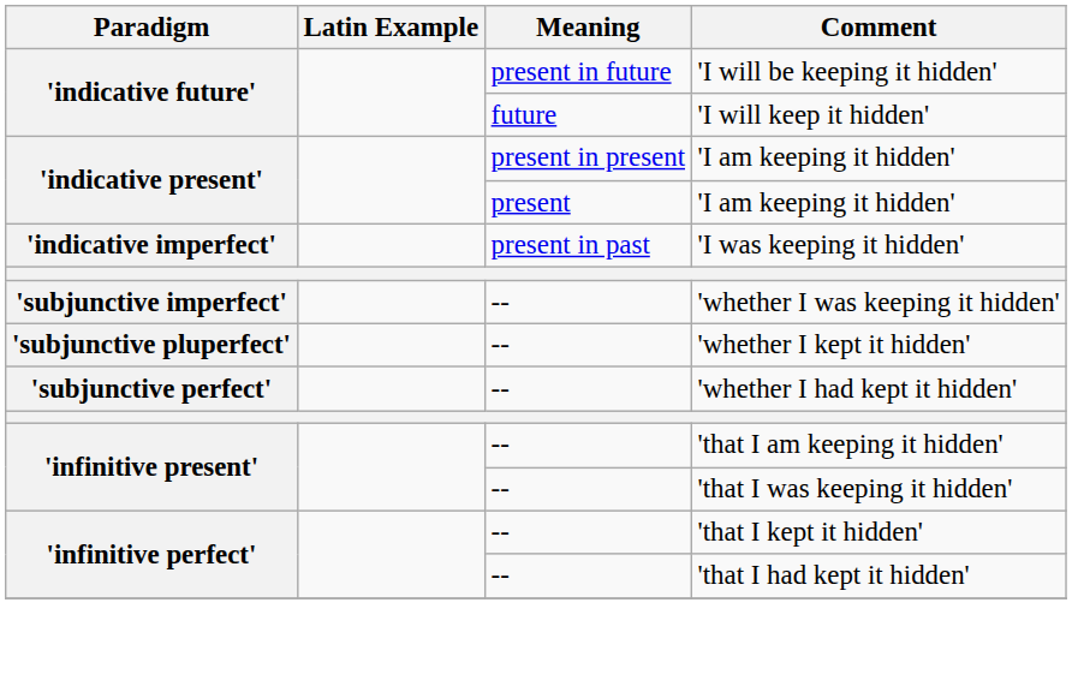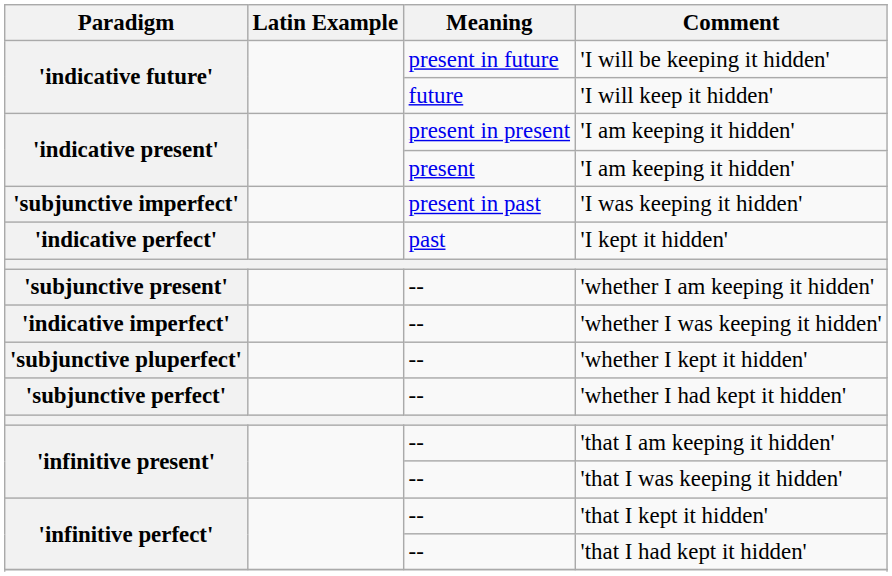'I was keeping it hidden' | Paradigm: 'indicative imperfect' -> 'subjunctive imperfect'
+ row: 'indicative perfect' | past | 'I kept it hidden'
+ row: 'subjunctive present' | -- | 'whether I am keeping it hidden'
'whether I was keeping it hidden' | Paradigm: 'subjunctive imperfect' -> 'indicative imperfect'
